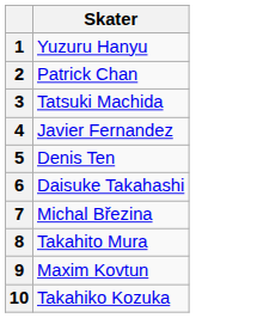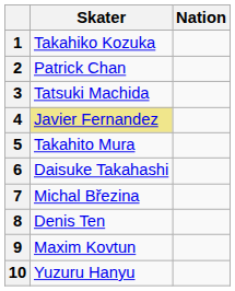+ column: Nation
1 | Skater: Yuzuru Hanyu -> Takahiko Kozuka
4 | Skater: no background -> khaki background
5 | Skater: Denis Ten -> Takahito Mura
8 | Skater: Takahito Mura -> Denis Ten
10 | Skater: Takahiko Kozuka -> Yuzuru Hanyu
